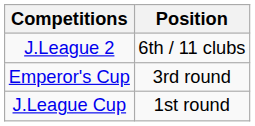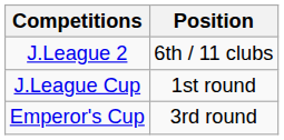rows swapped: Emperor's Cup <-> J.League Cup
